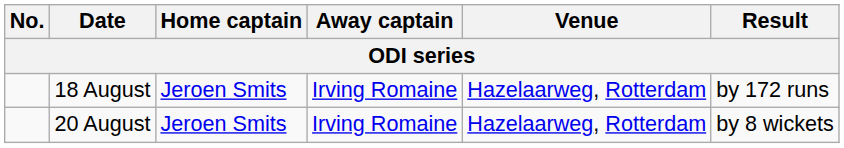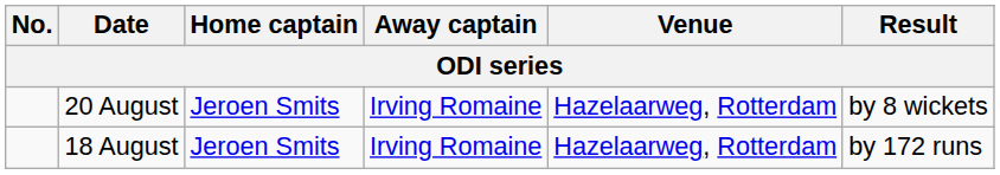rows swapped: 18 August <-> 20 August
